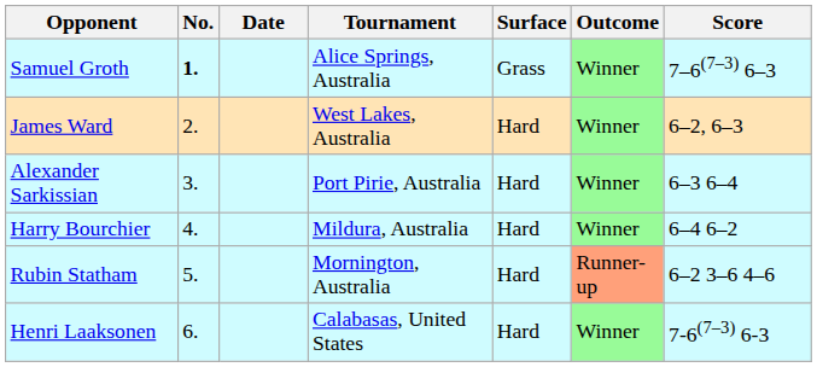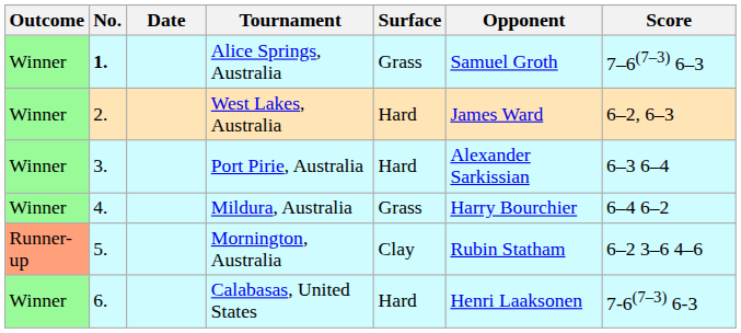columns swapped: Outcome <-> Opponent
Mildura, Australia | Surface: Hard -> Grass
Mornington, Australia | Surface: Hard -> Clay
